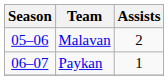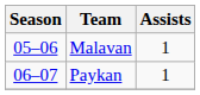Malavan | Assists: 2 -> 1
